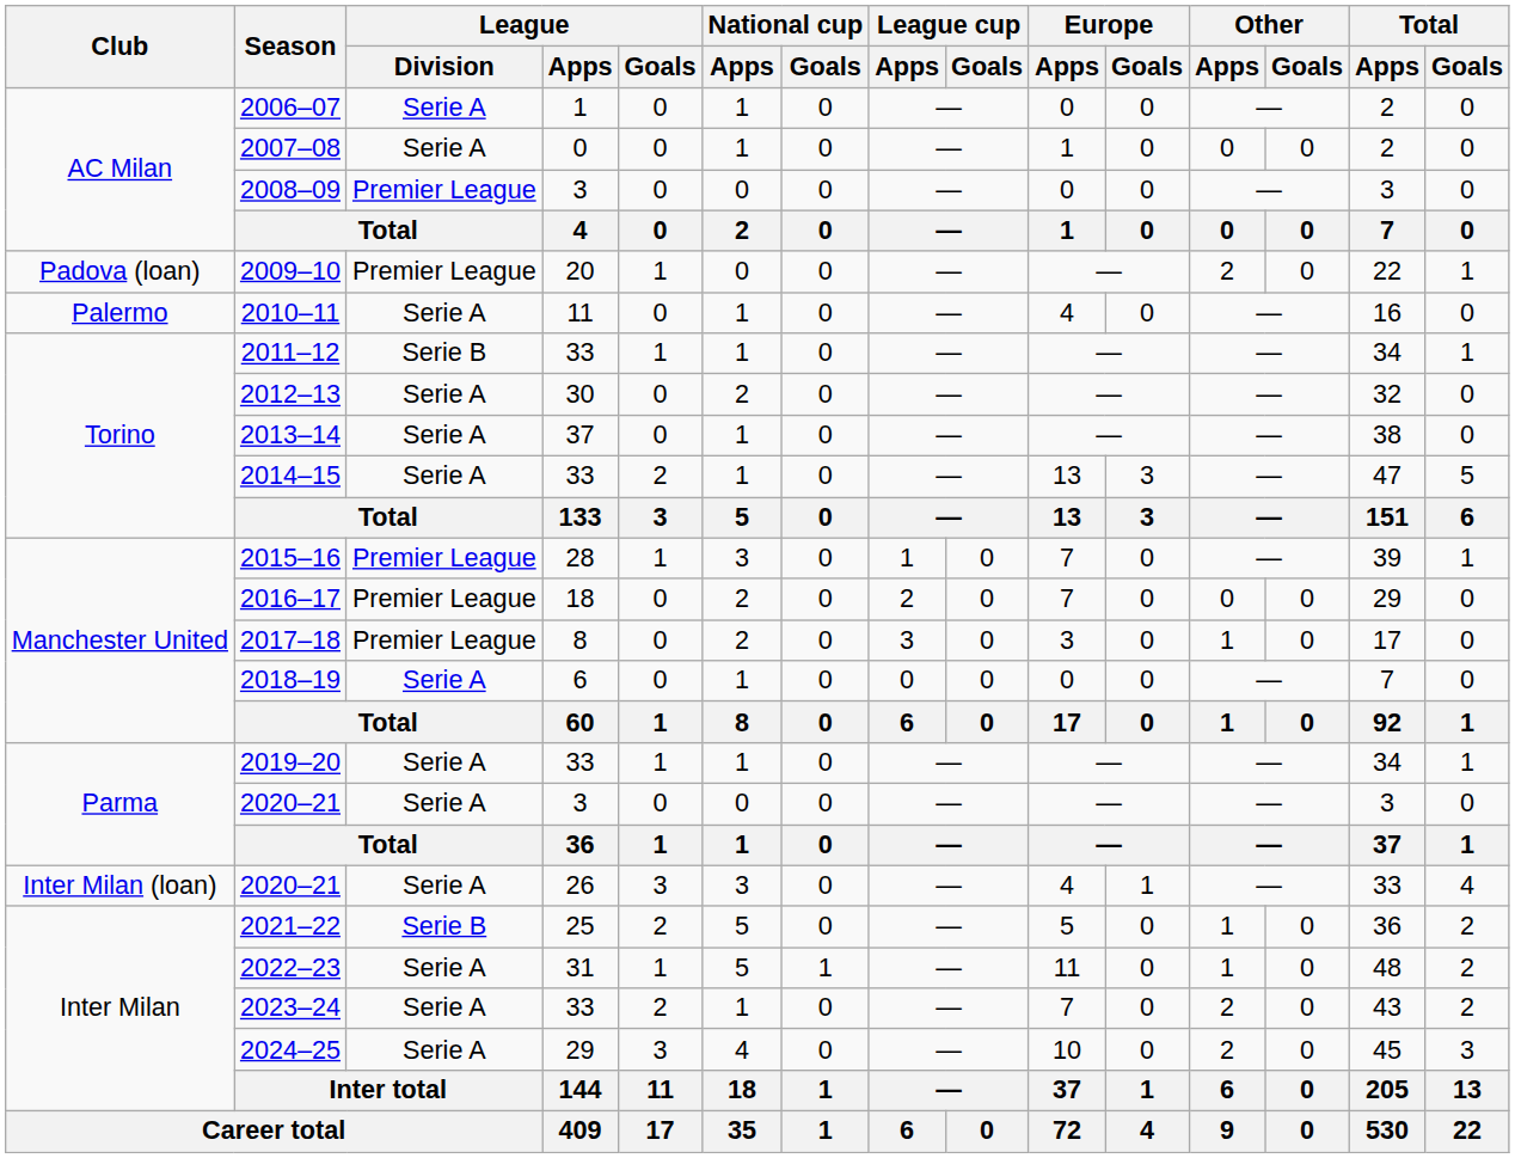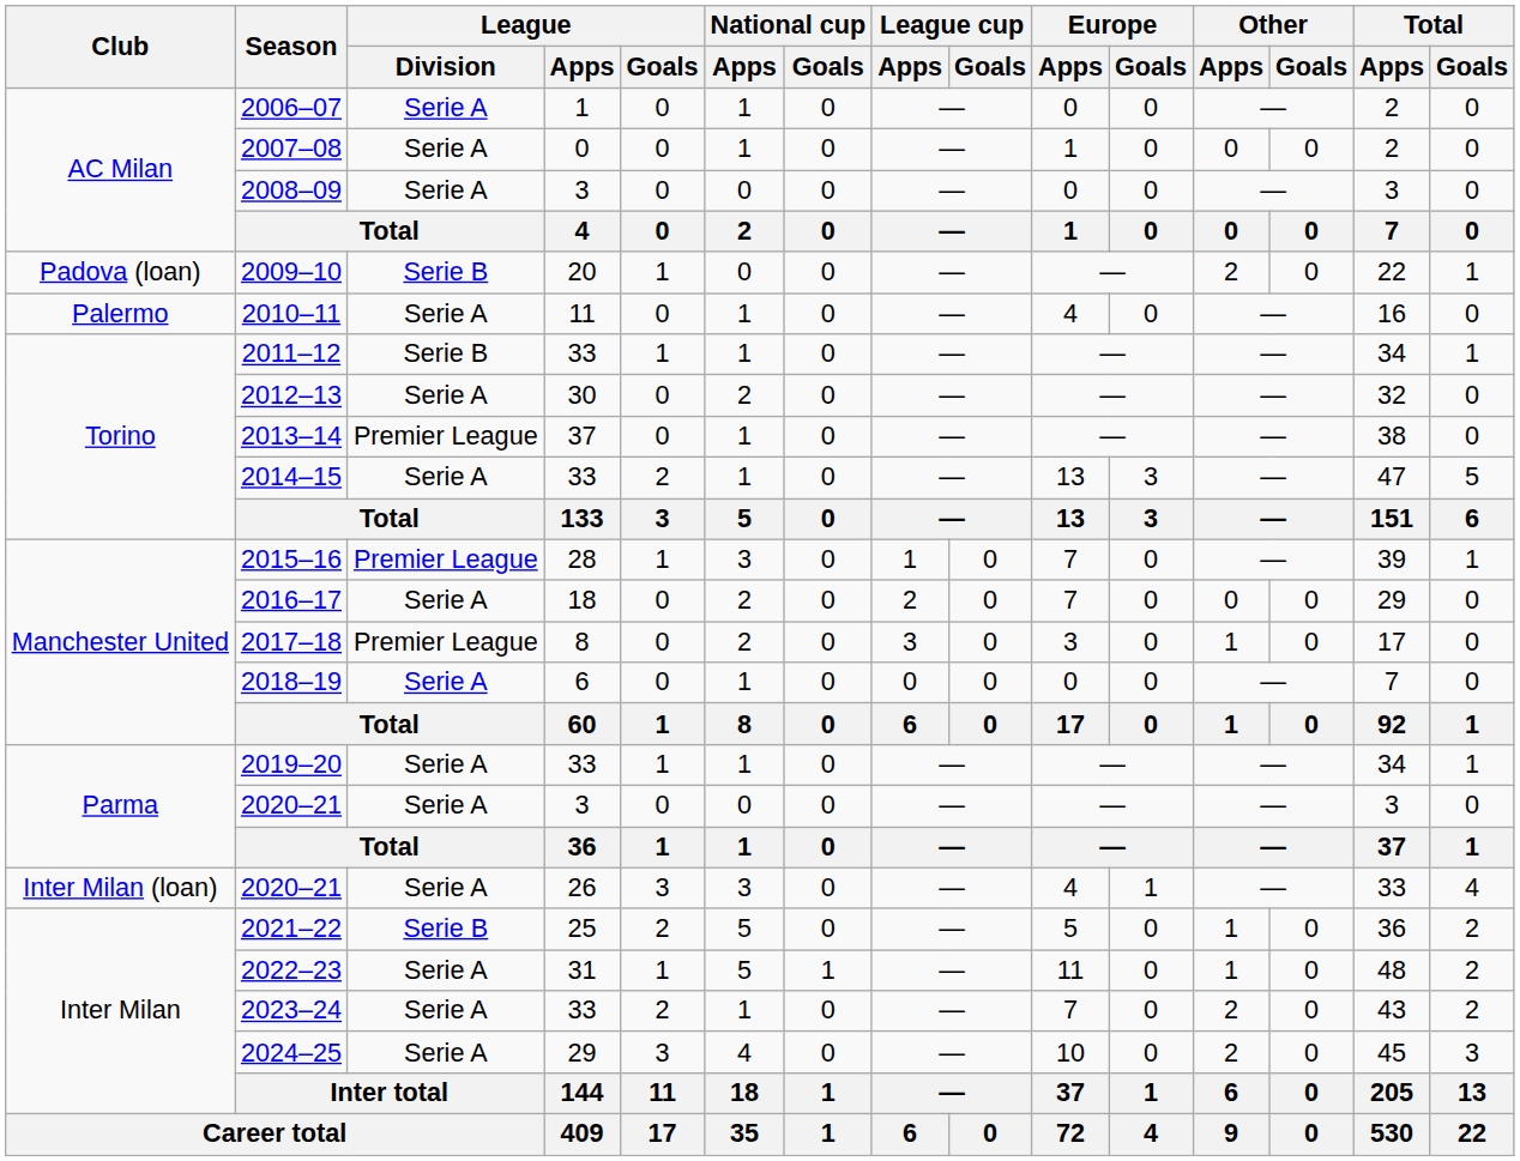2008–09 | League / Division: Premier League -> Serie A
2009–10 | League / Division: Premier League -> Serie B
2013–14 | League / Division: Serie A -> Premier League
2016–17 | League / Division: Premier League -> Serie A
